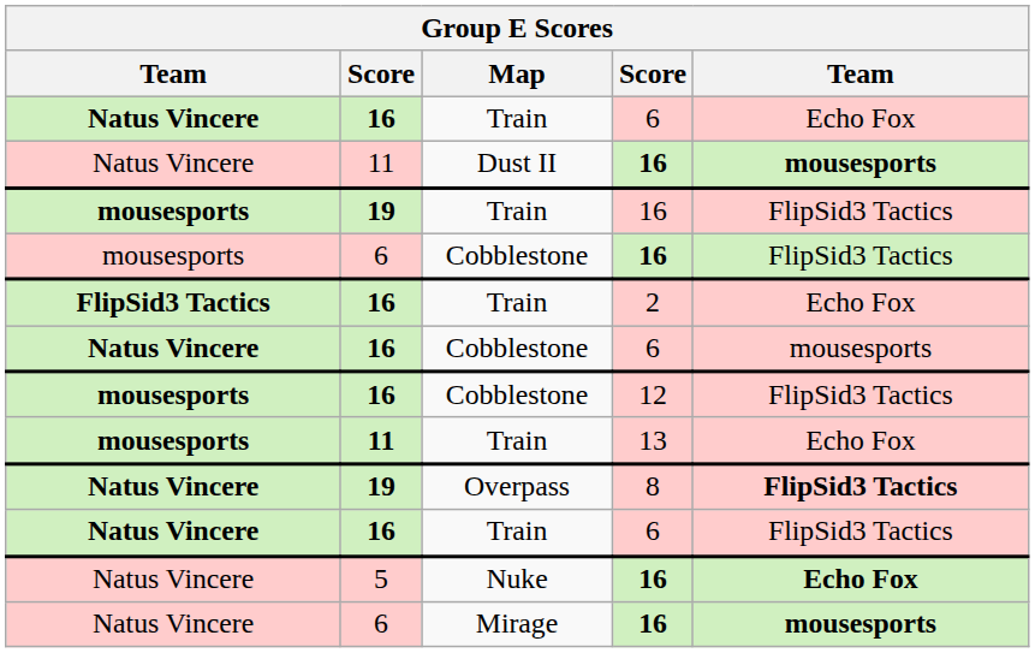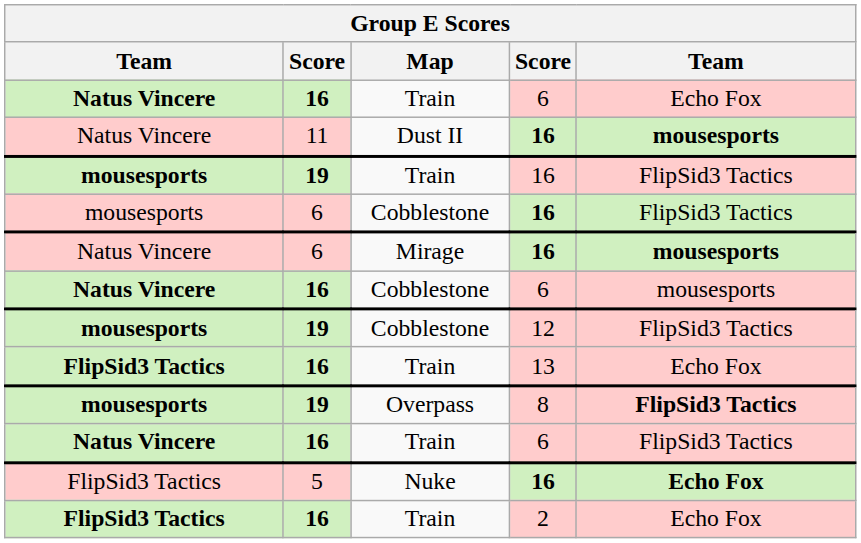rows swapped: Mirage <-> Train / 2
Cobblestone / 12 | column 2: 16 -> 19
Train / 13 | column 1: mousesports -> FlipSid3 Tactics
Train / 13 | column 2: 11 -> 16
Overpass | column 1: Natus Vincere -> mousesports
Nuke | column 1: Natus Vincere -> FlipSid3 Tactics
